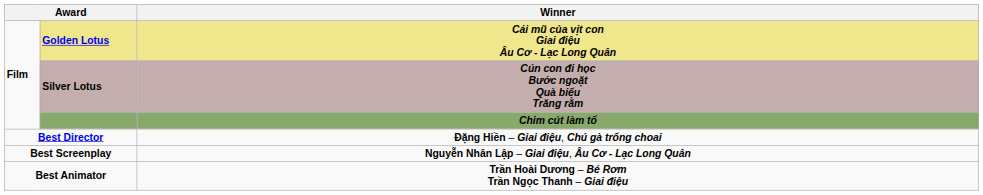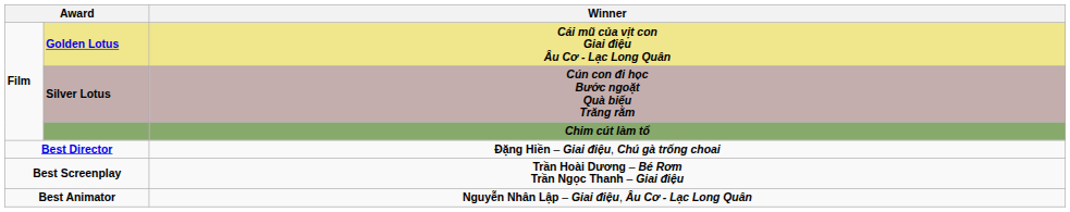Best Screenplay | Winner: Nguyễn Nhân Lập – Giai điệu, Âu Cơ - Lạc Long Quân -> Trần Hoài Dương – Bé Rơm Trần Ngọc Thanh – Giai điệu
Best Animator | Winner: Trần Hoài Dương – Bé Rơm Trần Ngọc Thanh – Giai điệu -> Nguyễn Nhân Lập – Giai điệu, Âu Cơ - Lạc Long Quân
